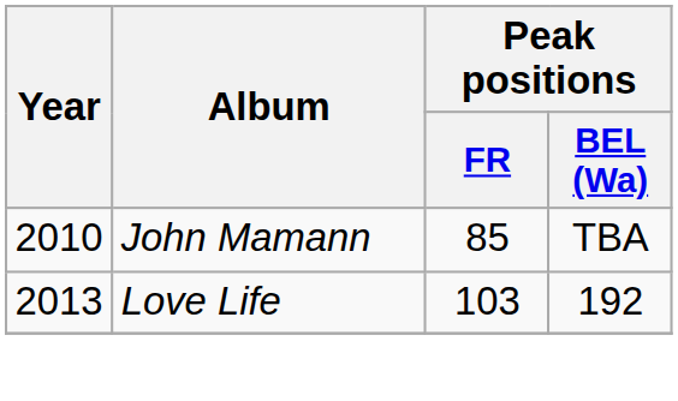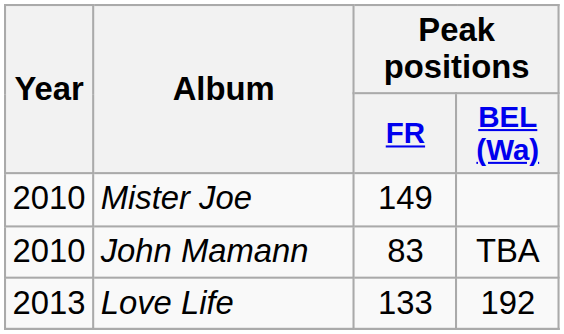+ row: 2010 | Mister Joe | 149
John Mamann | Peak positions / FR: 85 -> 83
Love Life | Peak positions / FR: 103 -> 133
